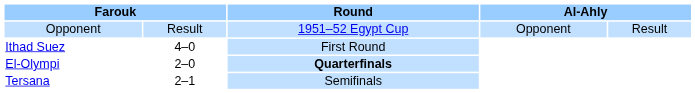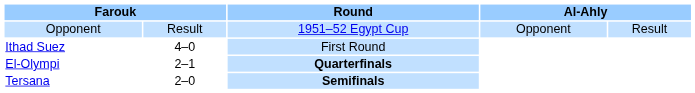El-Olympi | column 2: 2–0 -> 2–1
Tersana | column 2: 2–1 -> 2–0
Tersana | Round: normal -> bold
